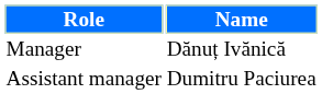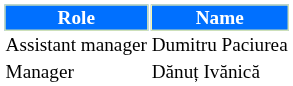rows swapped: Manager <-> Assistant manager
